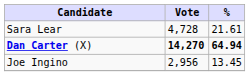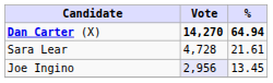rows swapped: Dan Carter (X) <-> Sara Lear
Joe Ingino | Vote: no background -> lavender background
